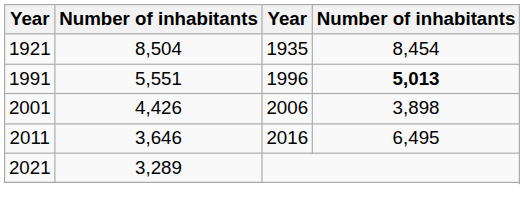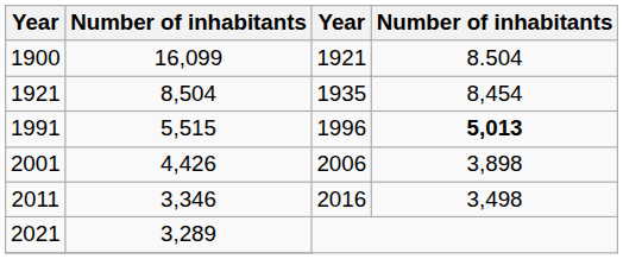+ row: 1900 | 16,099 | 1921 | 8.504
1991 | column 2: 5,551 -> 5,515
2011 | column 2: 3,646 -> 3,346
2011 | column 4: 6,495 -> 3,498
